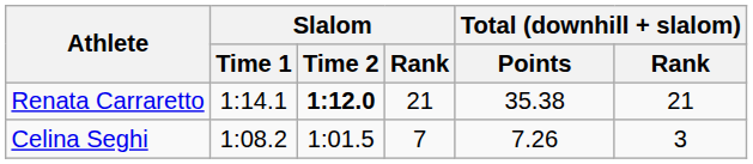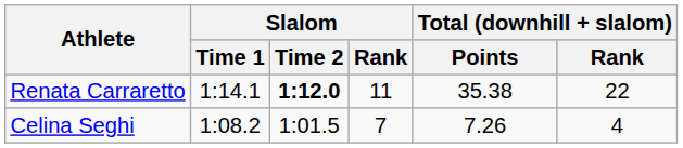Renata Carraretto | Slalom / Rank: 21 -> 11
Renata Carraretto | Total (downhill + slalom) / Rank: 21 -> 22
Celina Seghi | Total (downhill + slalom) / Rank: 3 -> 4
